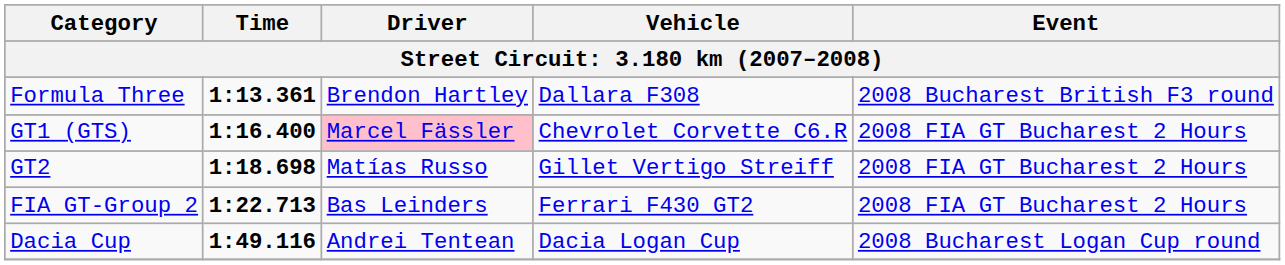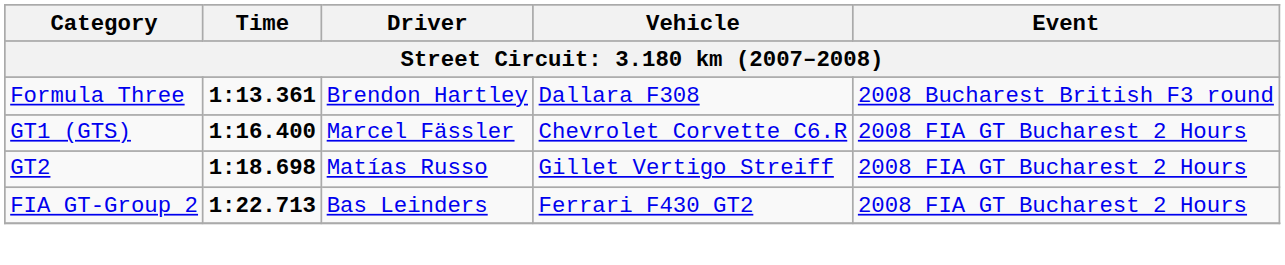GT1 (GTS) | Driver: pink background -> no background
- row: Dacia Cup | 1:49.116 | Andrei Tentean | Dacia Logan Cup | 2008 Bucharest Logan Cup round
